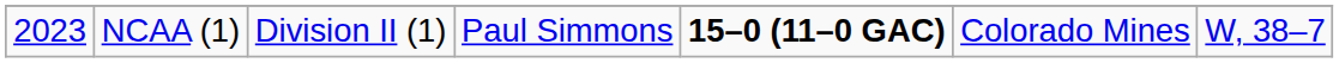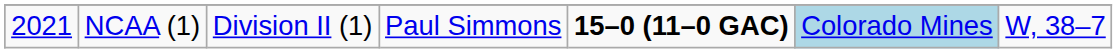NCAA (1) | column 1: 2023 -> 2021
NCAA (1) | column 6: no background -> lightblue background
